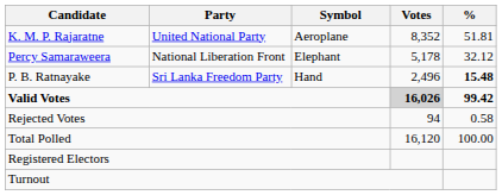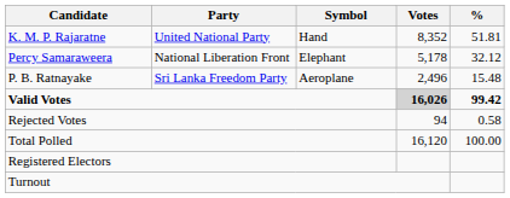K. M. P. Rajaratne | Symbol: Aeroplane -> Hand
P. B. Ratnayake | Symbol: Hand -> Aeroplane
P. B. Ratnayake | %: bold -> normal
